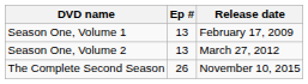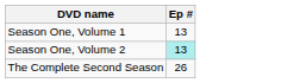- column: Release date | February 17, 2009 | March 27, 2012 | November 10, 2015
Season One, Volume 2 | Ep #: no background -> paleturquoise background
